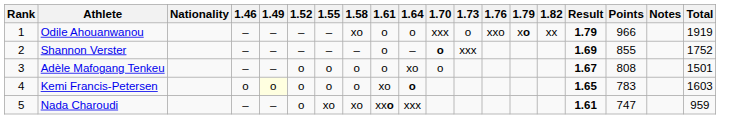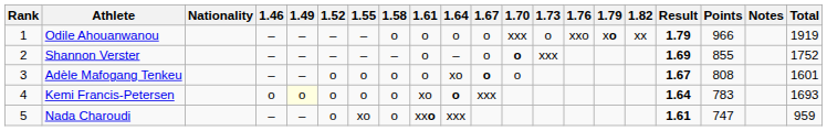+ column: 1.67 | o | o | o | xxx
Odile Ahouanwanou | 1.58: xo -> o
Adèle Mafogang Tenkeu | Total: 1501 -> 1601
Kemi Francis-Petersen | Result: 1.65 -> 1.64
Kemi Francis-Petersen | Total: 1603 -> 1693
Nada Charoudi | 1.58: xo -> o
